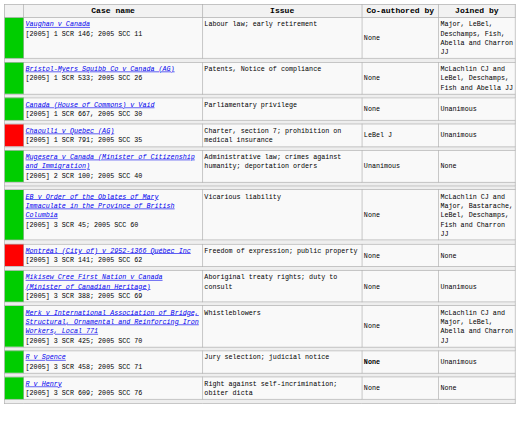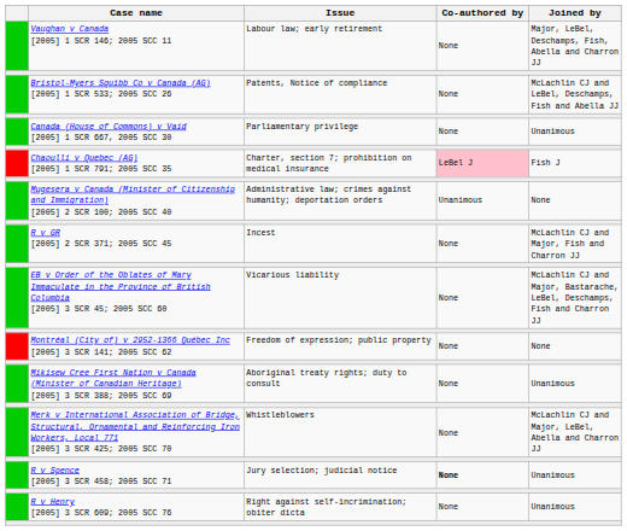Chaoulli v Quebec (AG) [2005] 1 SCR 791; 2005 SCC 35 | Co-authored by: no background -> pink background
Chaoulli v Quebec (AG) [2005] 1 SCR 791; 2005 SCC 35 | Joined by: Unanimous -> Fish J
+ row: R v GR [2005] 2 SCR 371; 2005 SCC 45 | Incest | None | McLachlin CJ and Major, Fish and Charron JJ
R v Henry [2005] 3 SCR 609; 2005 SCC 76 | Joined by: None -> Unanimous
